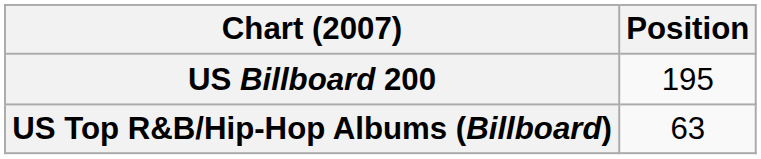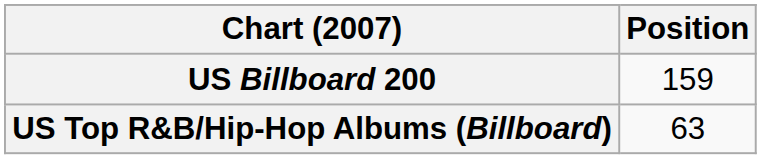US Billboard 200 | Position: 195 -> 159
